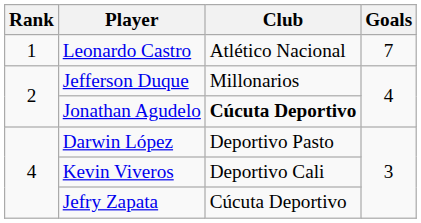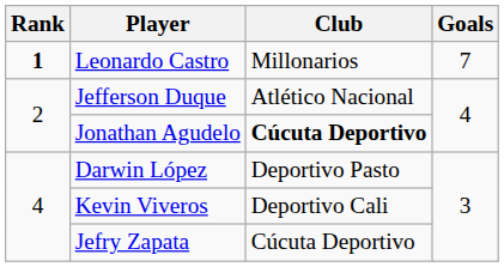Leonardo Castro | Rank: normal -> bold
Leonardo Castro | Club: Atlético Nacional -> Millonarios
Jefferson Duque | Club: Millonarios -> Atlético Nacional
